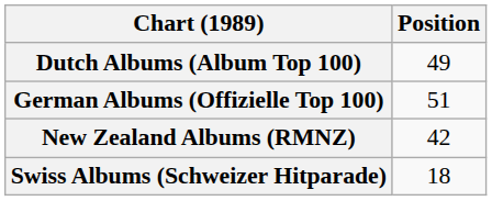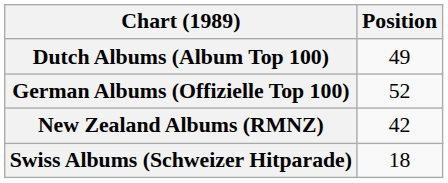German Albums (Offizielle Top 100) | Position: 51 -> 52
